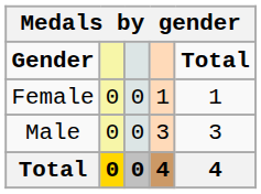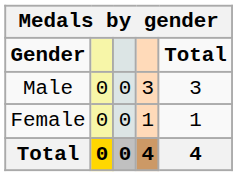rows swapped: Male <-> Female
